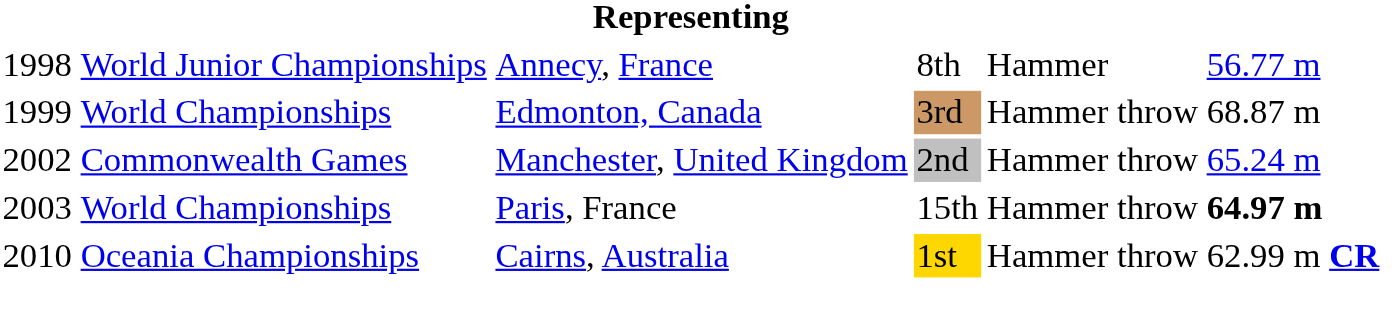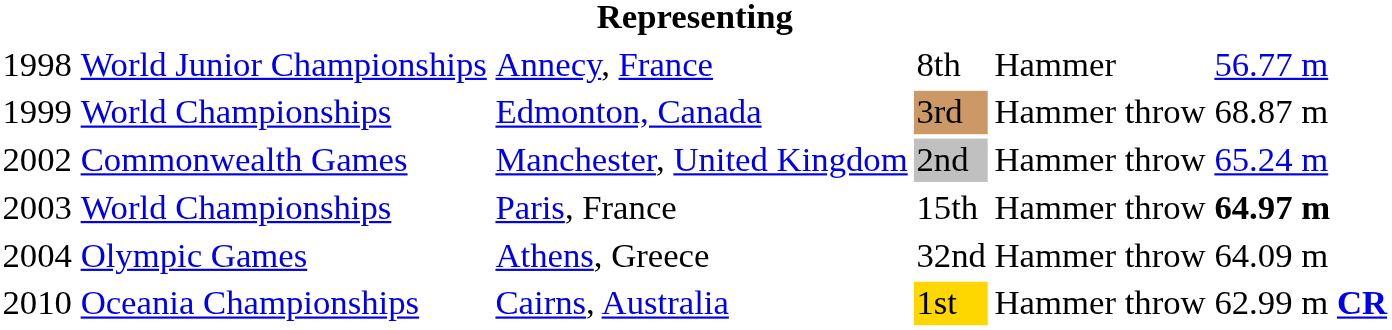+ row: 2004 | Olympic Games | Athens, Greece | 32nd | Hammer throw | 64.09 m
